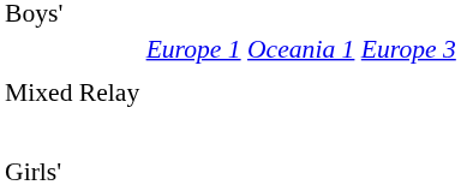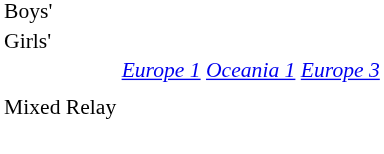rows swapped: Girls' <-> Mixed Relay
